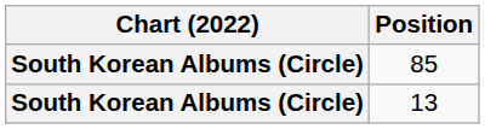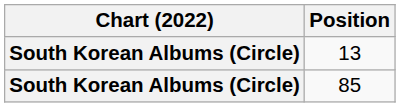rows swapped: 13 <-> 85
